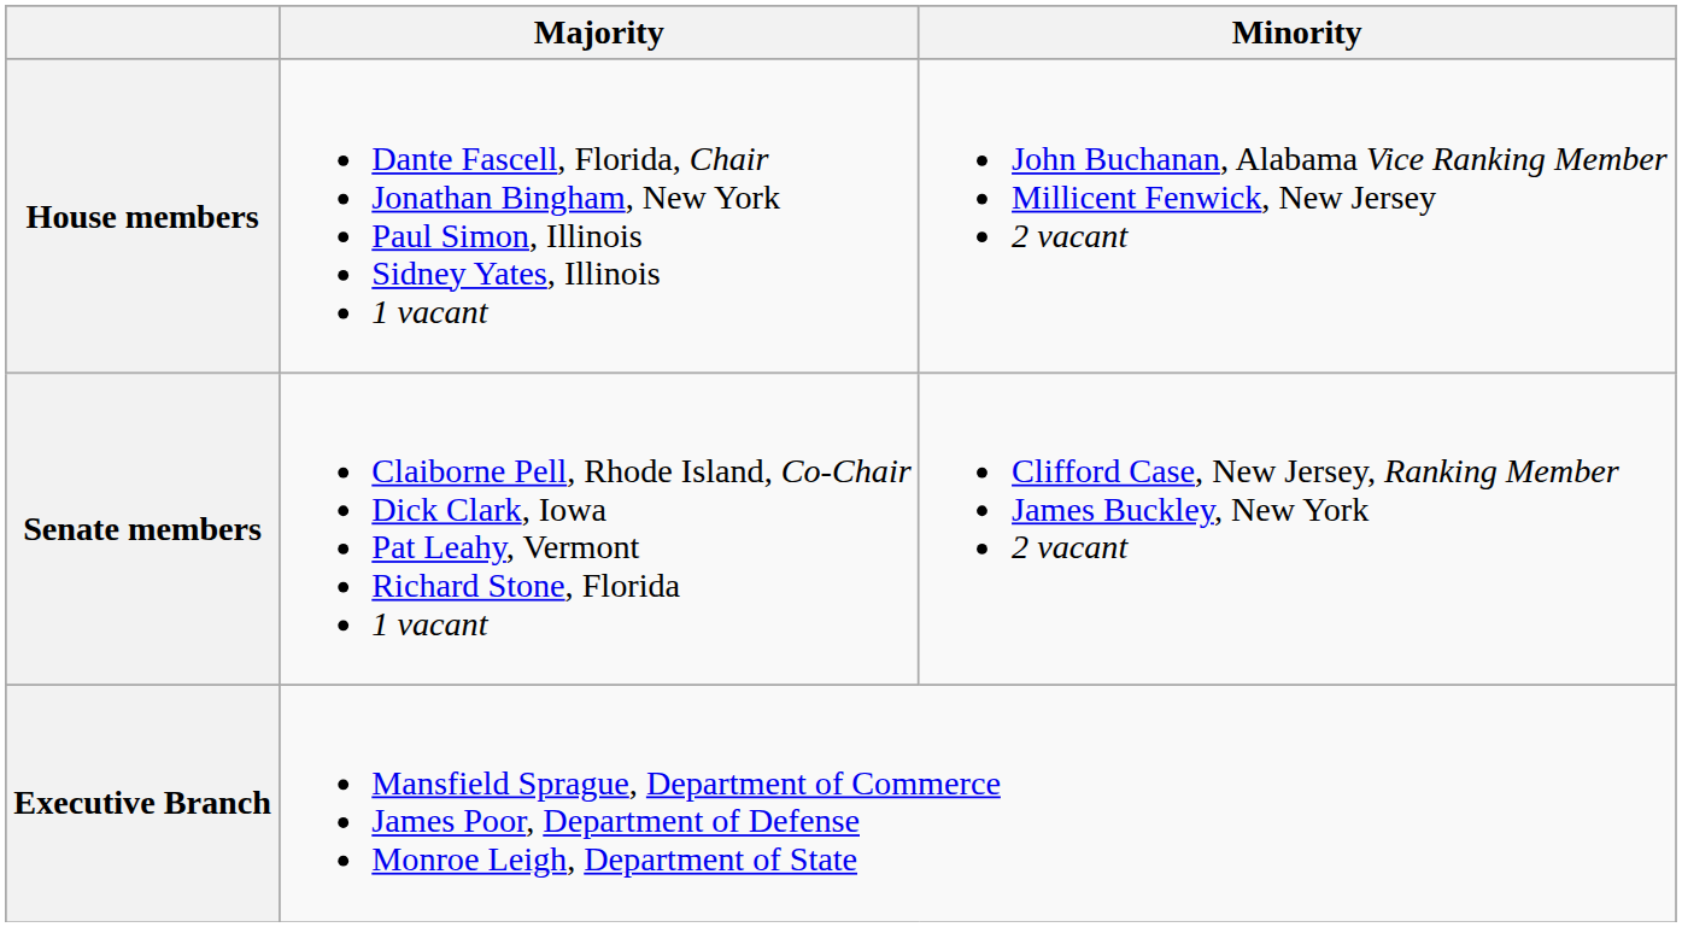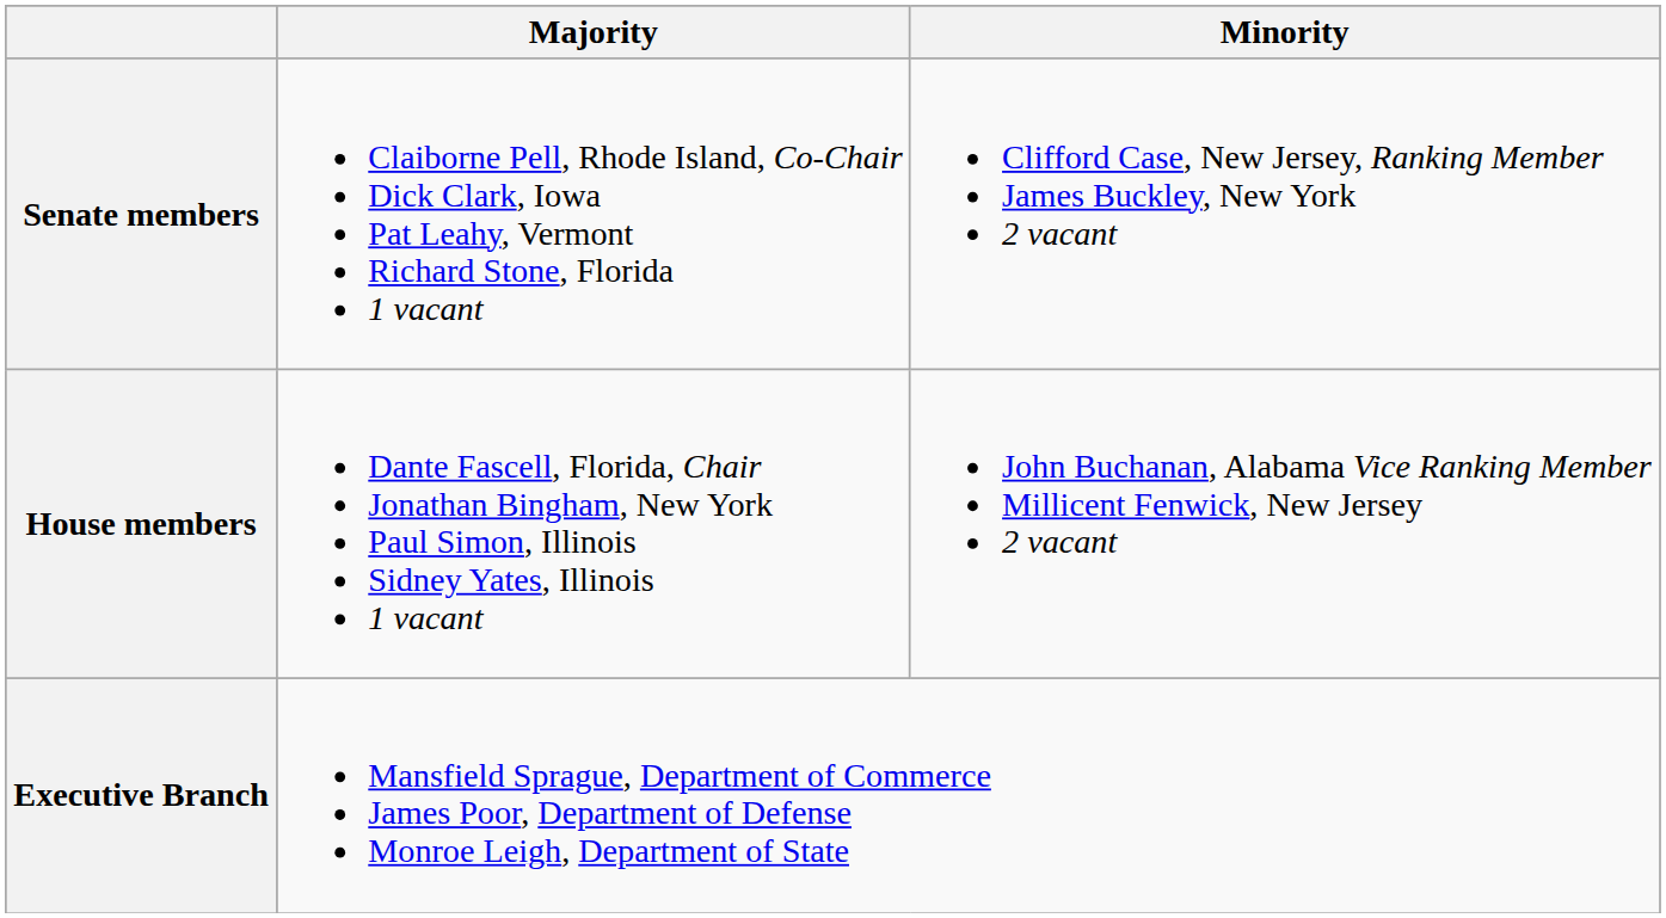rows swapped: Senate members <-> House members
